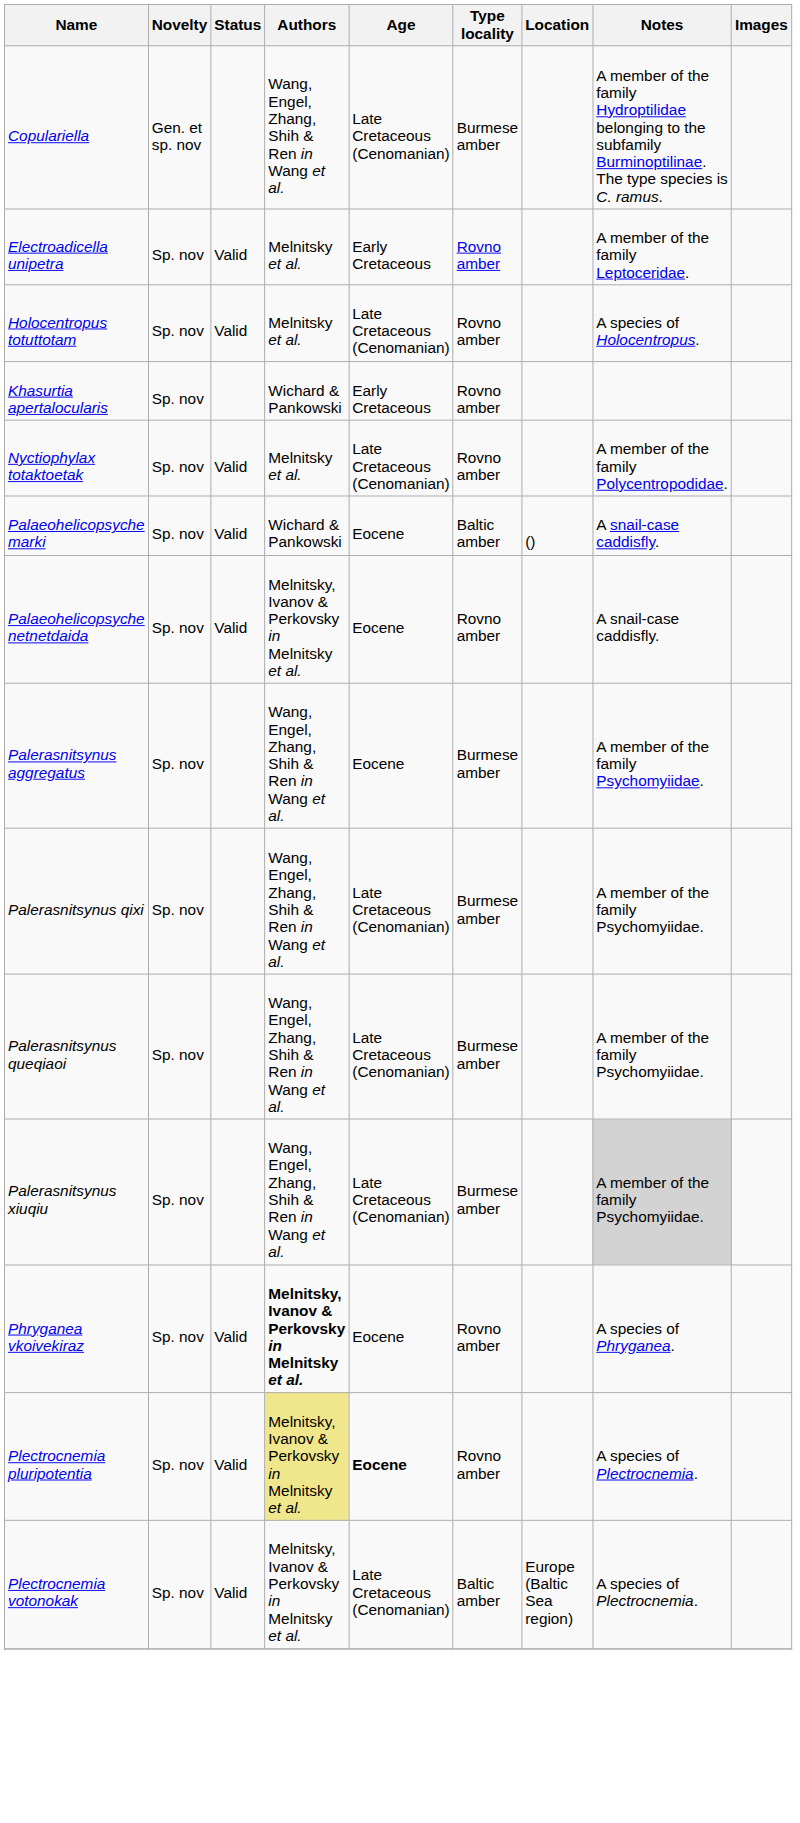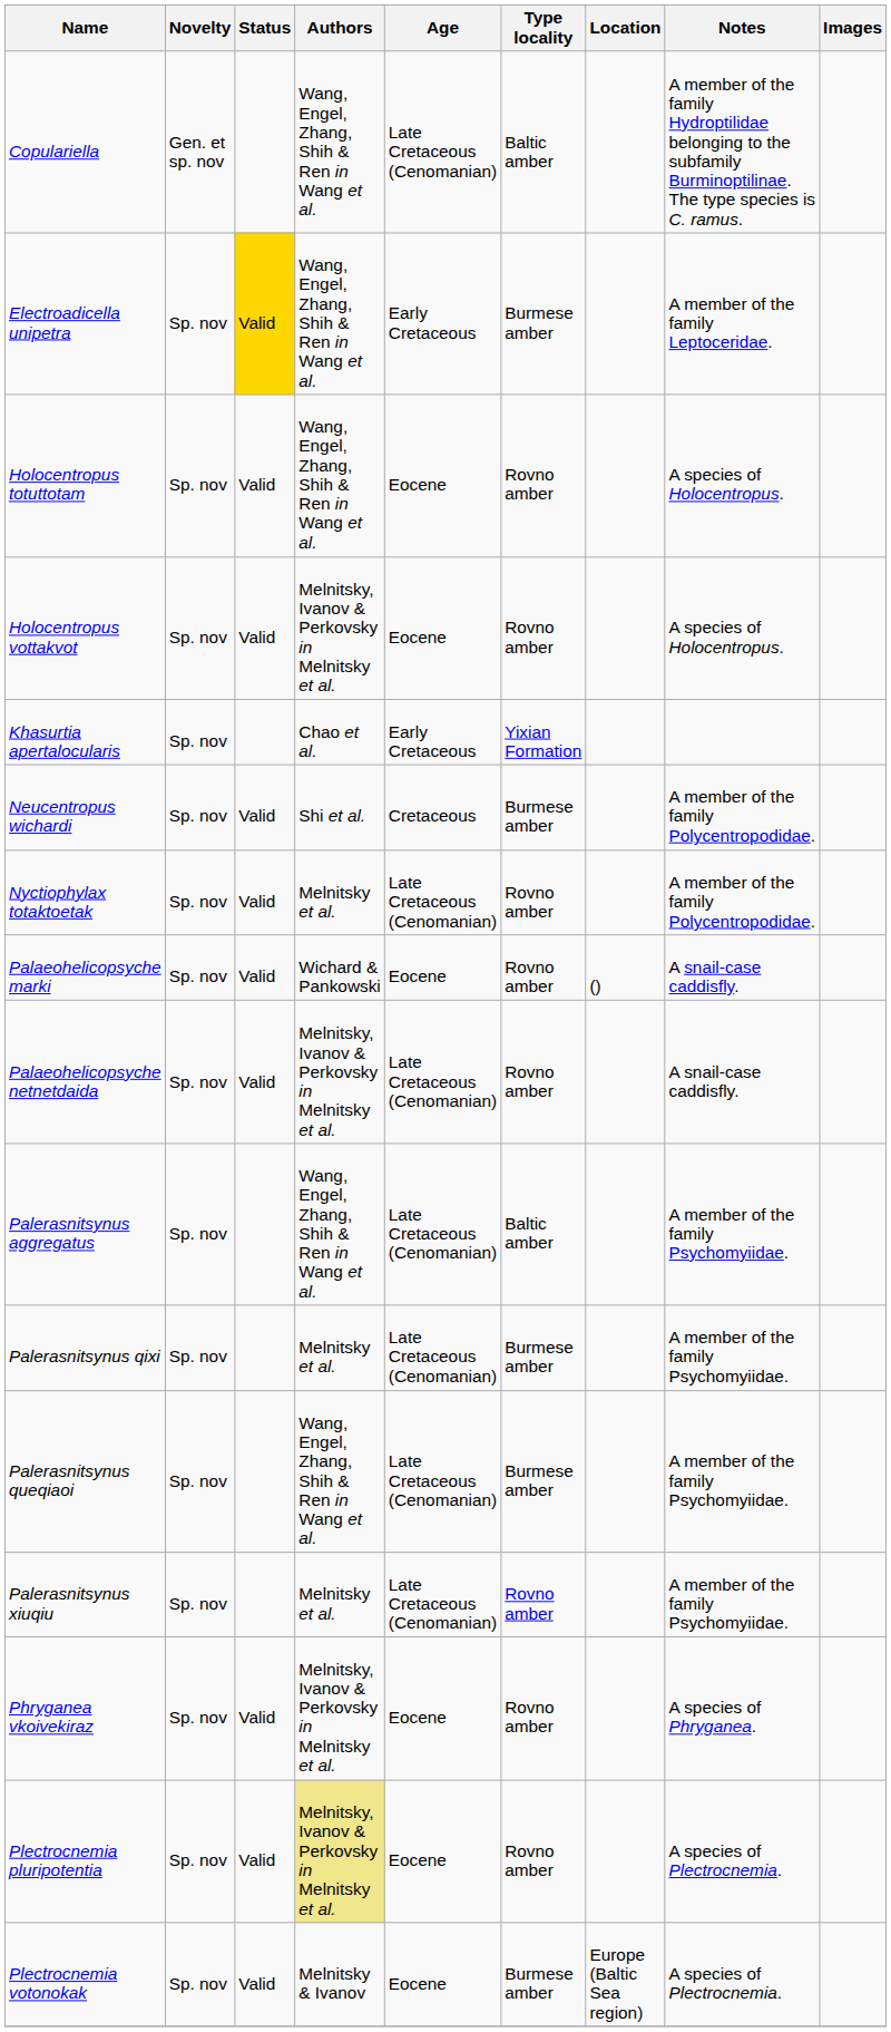Copulariella | Type locality: Burmese amber -> Baltic amber
Electroadicella unipetra | Status: no background -> gold background
Electroadicella unipetra | Authors: Melnitsky et al. -> Wang, Engel, Zhang, Shih & Ren in Wang et al.
Electroadicella unipetra | Type locality: Rovno amber -> Burmese amber
Holocentropus totuttotam | Authors: Melnitsky et al. -> Wang, Engel, Zhang, Shih & Ren in Wang et al.
Holocentropus totuttotam | Age: Late Cretaceous (Cenomanian) -> Eocene
+ row: Holocentropus vottakvot | Sp. nov | Valid | Melnitsky, Ivanov & Perkovsky in Melnitsky et al. | Eocene | Rovno amber | A species of Holocentropus.
Khasurtia apertalocularis | Authors: Wichard & Pankowski -> Chao et al.
Khasurtia apertalocularis | Type locality: Rovno amber -> Yixian Formation
+ row: Neucentropus wichardi | Sp. nov | Valid | Shi et al. | Cretaceous | Burmese amber | A member of the family Polycentropodidae.
Palaeohelicopsyche marki | Type locality: Baltic amber -> Rovno amber
Palaeohelicopsyche netnetdaida | Age: Eocene -> Late Cretaceous (Cenomanian)
Palerasnitsynus aggregatus | Age: Eocene -> Late Cretaceous (Cenomanian)
Palerasnitsynus aggregatus | Type locality: Burmese amber -> Baltic amber
Palerasnitsynus qixi | Authors: Wang, Engel, Zhang, Shih & Ren in Wang et al. -> Melnitsky et al.
Palerasnitsynus xiuqiu | Authors: Wang, Engel, Zhang, Shih & Ren in Wang et al. -> Melnitsky et al.
Palerasnitsynus xiuqiu | Type locality: Burmese amber -> Rovno amber
Palerasnitsynus xiuqiu | Notes: lightgrey background -> no background
Phryganea vkoivekiraz | Authors: bold -> normal
Plectrocnemia pluripotentia | Age: bold -> normal
Plectrocnemia votonokak | Authors: Melnitsky, Ivanov & Perkovsky in Melnitsky et al. -> Melnitsky & Ivanov
Plectrocnemia votonokak | Age: Late Cretaceous (Cenomanian) -> Eocene
Plectrocnemia votonokak | Type locality: Baltic amber -> Burmese amber
